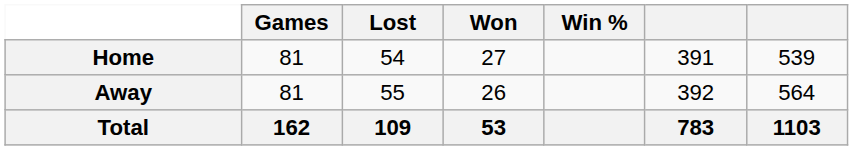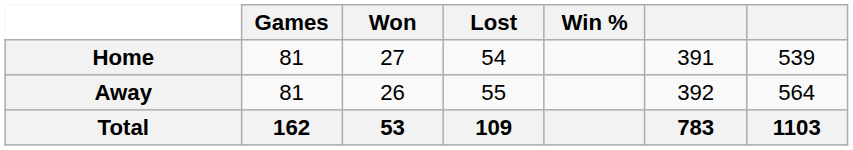columns swapped: Won <-> Lost
